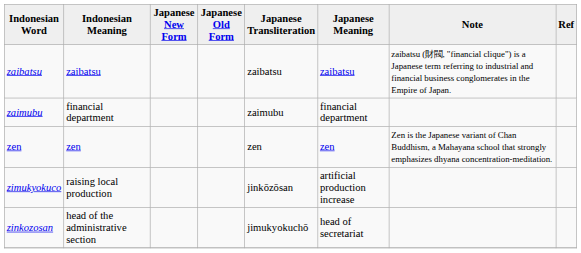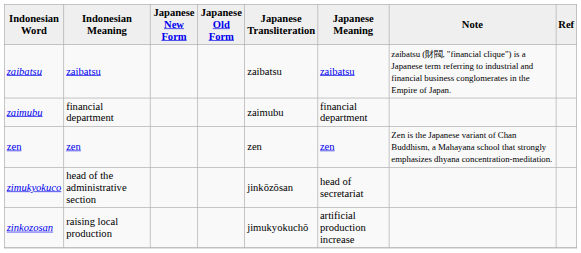zimukyokuco | Indonesian Meaning: raising local production -> head of the administrative section
zimukyokuco | Japanese Meaning: artificial production increase -> head of secretariat
zinkozosan | Indonesian Meaning: head of the administrative section -> raising local production
zinkozosan | Japanese Meaning: head of secretariat -> artificial production increase
